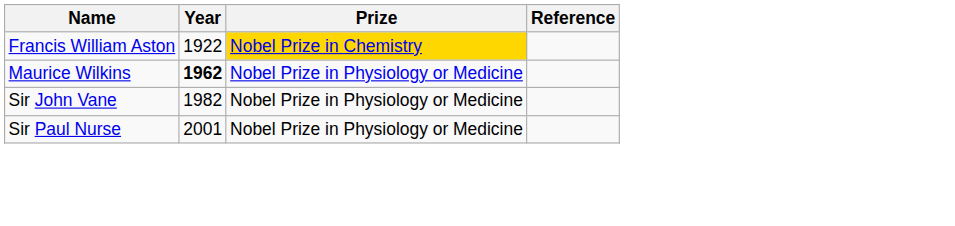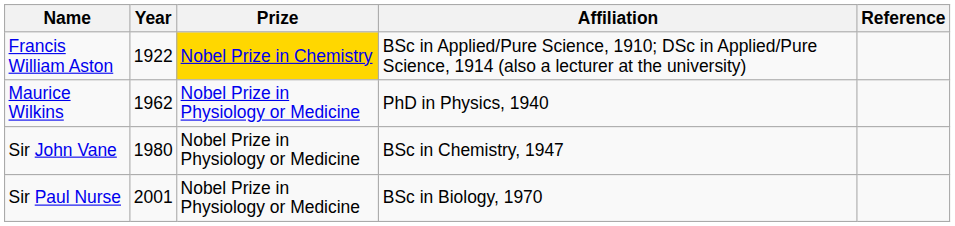+ column: Affiliation | BSc in Applied/Pure Science, 1910; DSc in Applied/Pure Science, 1914 (also a lecturer at the university) | PhD in Physics, 1940 | BSc in Chemistry, 1947 | BSc in Biology, 1970
Maurice Wilkins | Year: bold -> normal
Sir John Vane | Year: 1982 -> 1980
